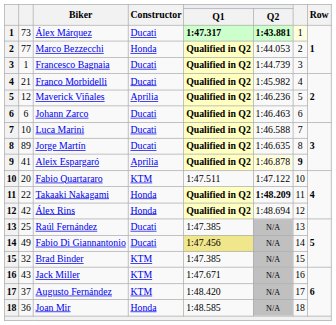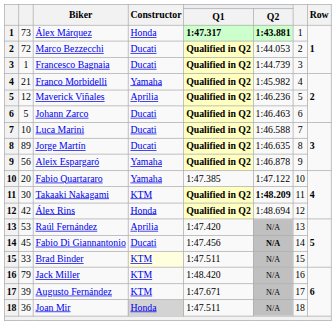Álex Márquez | Constructor: Ducati -> Honda
Álex Márquez | column 7: lightyellow background -> no background
Marco Bezzecchi | column 2: 77 -> 72
Marco Bezzecchi | Constructor: Honda -> Ducati
Franco Morbidelli | Constructor: Ducati -> Yamaha
Johann Zarco | column 2: 6 -> 5
Aleix Espargaró | column 2: 41 -> 56
Aleix Espargaró | Constructor: Aprilia -> Yamaha
Aleix Espargaró | Q2: lightyellow background -> no background
Aleix Espargaró | column 7: bold -> normal
Fabio Quartararo | Constructor: KTM -> Yamaha
Fabio Quartararo | Q1: 1:47.511 -> 1:47.385
Takaaki Nakagami | column 2: 22 -> 30
Takaaki Nakagami | Constructor: Honda -> KTM
Raúl Fernández | column 2: 25 -> 53
Raúl Fernández | Constructor: Ducati -> Aprilia
Raúl Fernández | Q1: 1:47.385 -> 1:47.420
Fabio Di Giannantonio | column 2: 49 -> 45
Fabio Di Giannantonio | Q1: khaki background -> no background
Fabio Di Giannantonio | Q2: normal -> bold
Brad Binder | column 2: 32 -> 33
Brad Binder | Constructor: no background -> lightyellow background
Brad Binder | Q1: 1:47.385 -> 1:47.511
Jack Miller | column 2: 43 -> 79
Jack Miller | Q1: 1:47.671 -> 1:48.420
Augusto Fernández | column 2: 37 -> 39
Augusto Fernández | Q1: 1:48.420 -> 1:47.671
Joan Mir | Constructor: no background -> lightgrey background
Joan Mir | Q1: 1:48.585 -> 1:47.511
